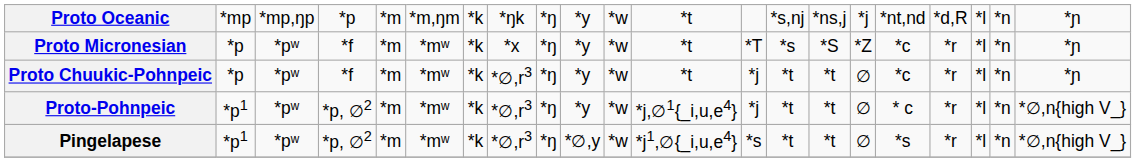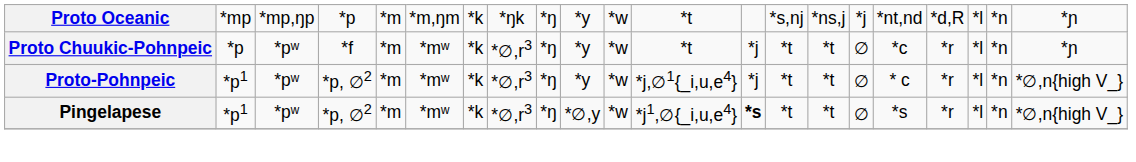- row: Proto Micronesian | *p | *pʷ | *f | *m | *mʷ | *k | *x | *ŋ | *y | *w | *t | *T | *s | *S | *Z | *c | *r | *l | *n | *ɲ
Pingelapese | column 13: normal -> bold
